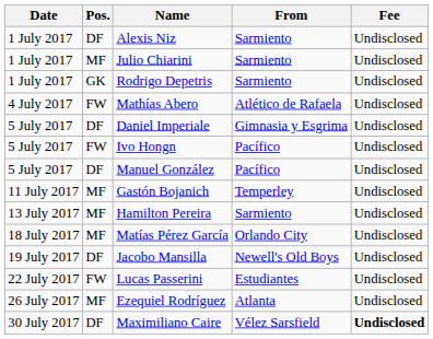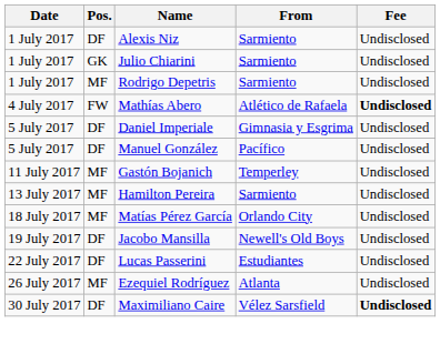Julio Chiarini | Pos.: MF -> GK
Rodrigo Depetris | Pos.: GK -> MF
Mathías Abero | Fee: normal -> bold
- row: 5 July 2017 | FW | Ivo Hongn | Pacífico | Undisclosed
Lucas Passerini | Pos.: FW -> DF
